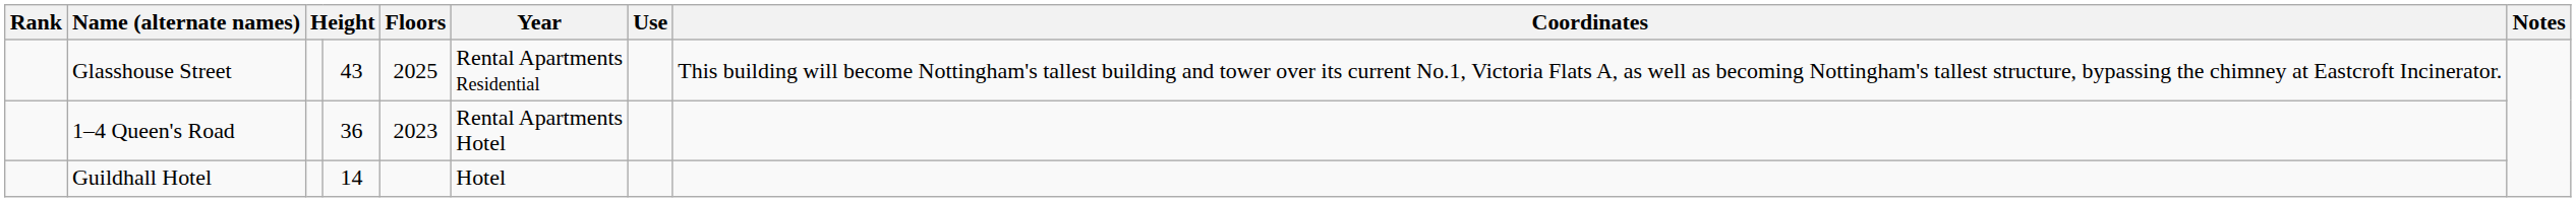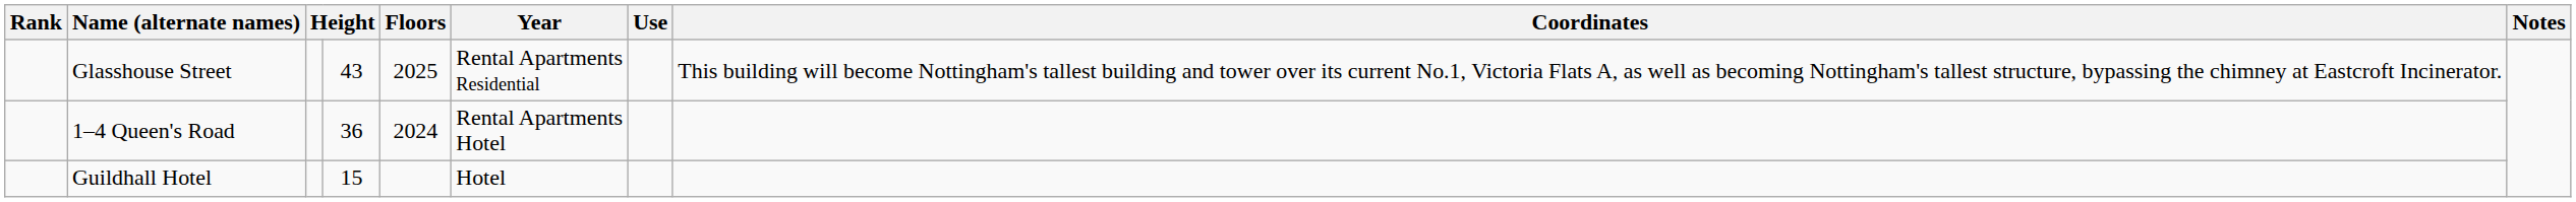1–4 Queen's Road | Floors: 2023 -> 2024
Guildhall Hotel | column 4: 14 -> 15
